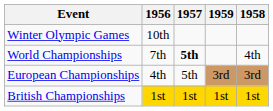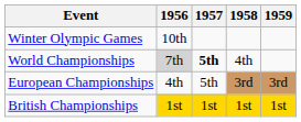columns swapped: 1958 <-> 1959
World Championships | 1956: no background -> lightgrey background
